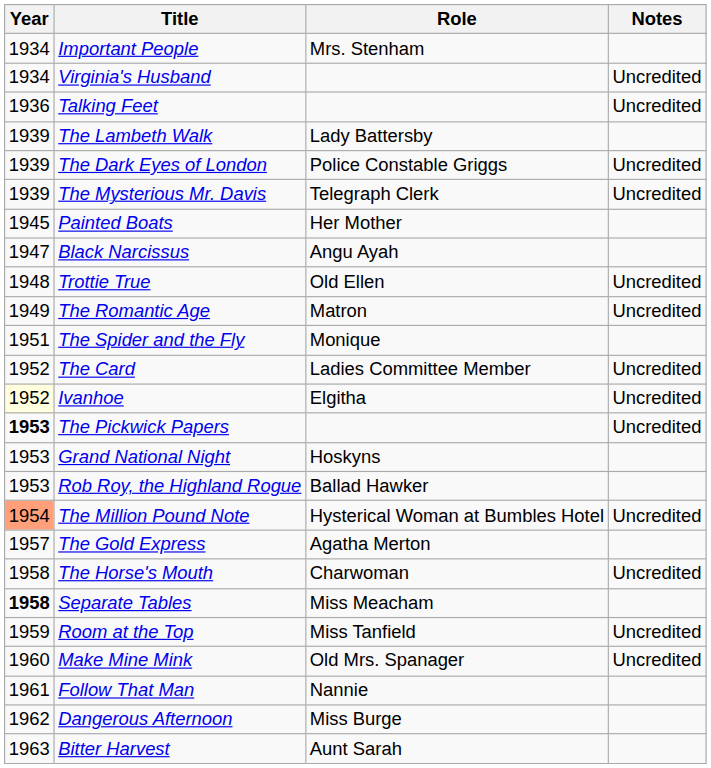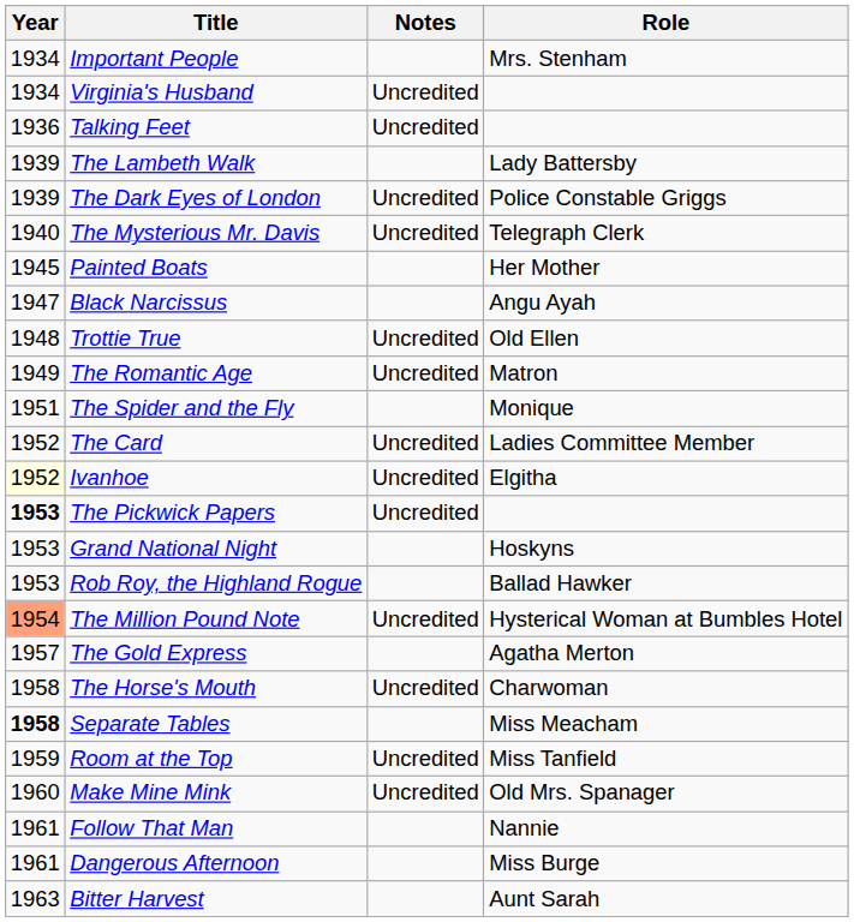columns swapped: Role <-> Notes
The Mysterious Mr. Davis | Year: 1939 -> 1940
Dangerous Afternoon | Year: 1962 -> 1961
